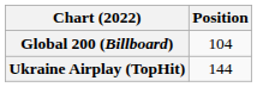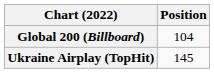Ukraine Airplay (TopHit) | Position: 144 -> 145
